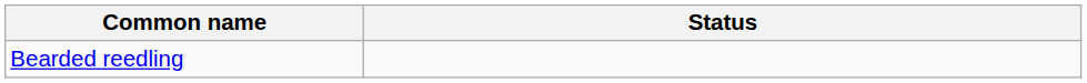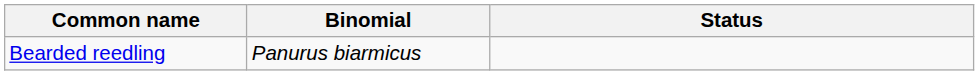+ column: Binomial | Panurus biarmicus
